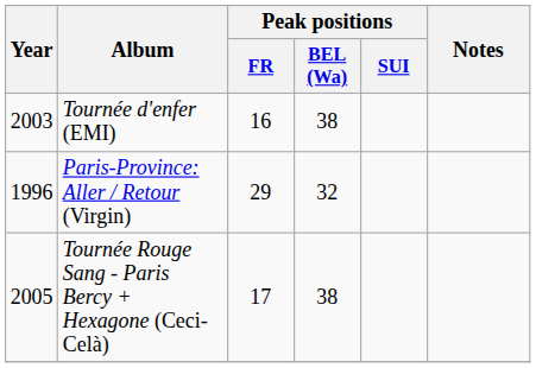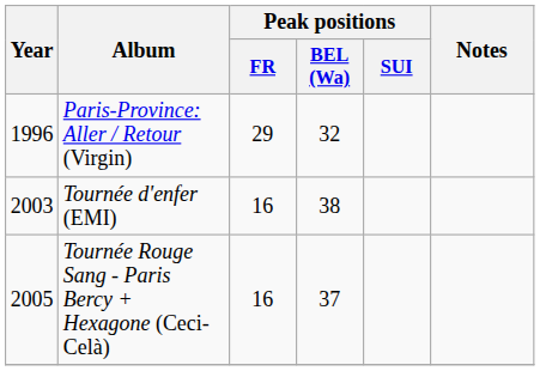rows swapped: Paris-Province: Aller / Retour (Virgin) <-> Tournée d'enfer (EMI)
Tournée Rouge Sang - Paris Bercy + Hexagone (Ceci-Celà) | Peak positions / FR: 17 -> 16
Tournée Rouge Sang - Paris Bercy + Hexagone (Ceci-Celà) | Peak positions / BEL (Wa): 38 -> 37
